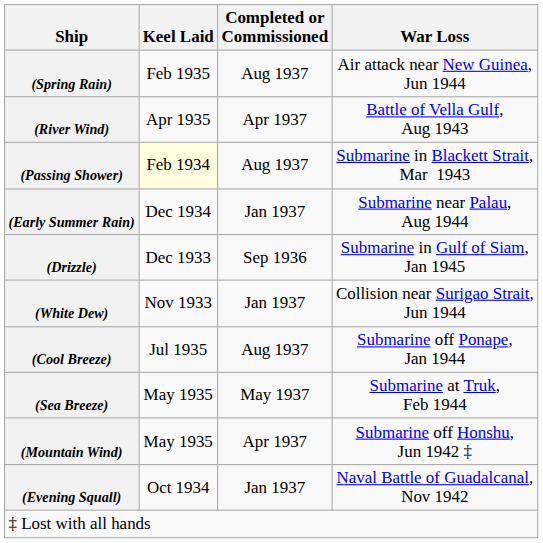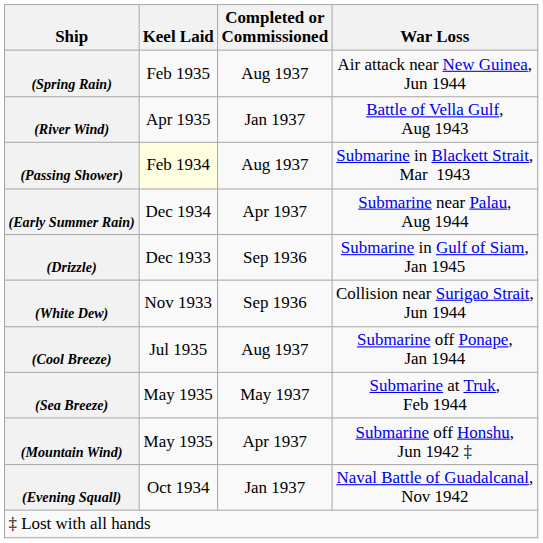(River Wind) | Completed or Commissioned: Apr 1937 -> Jan 1937
(Early Summer Rain) | Completed or Commissioned: Jan 1937 -> Apr 1937
(White Dew) | Completed or Commissioned: Jan 1937 -> Sep 1936
